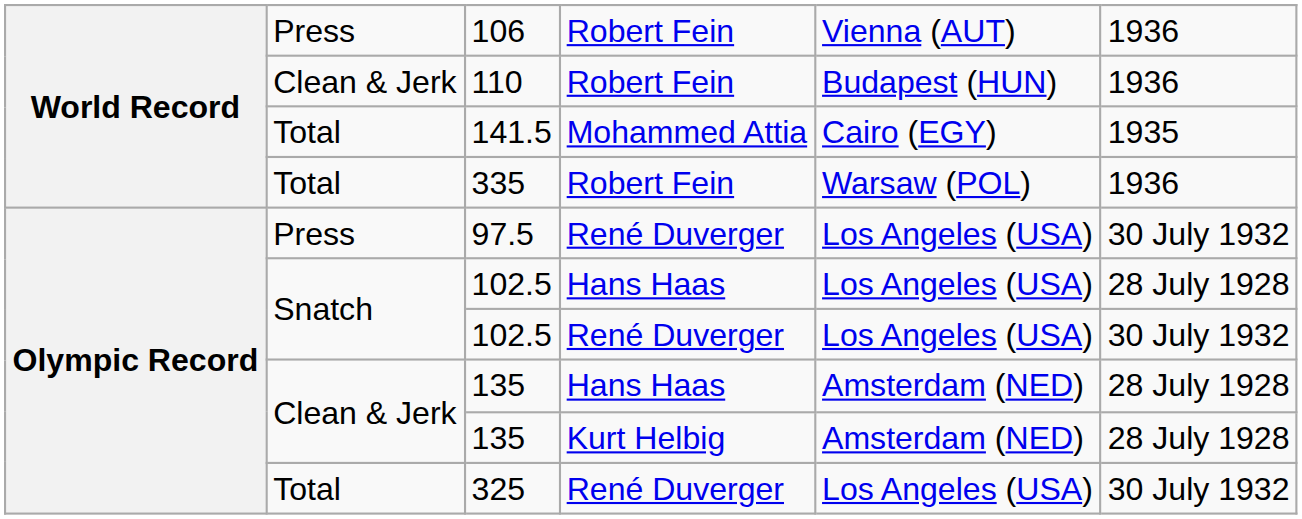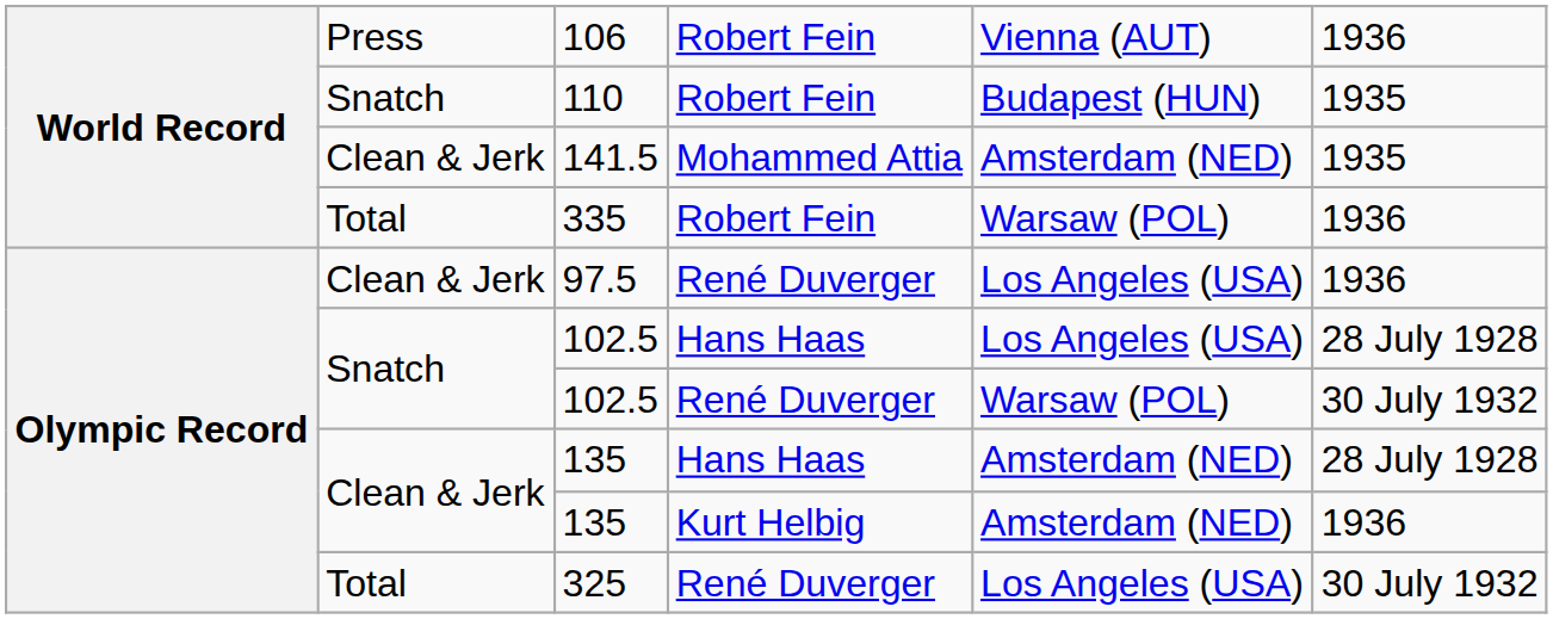110 | column 2: Clean & Jerk -> Snatch
110 | column 6: 1936 -> 1935
141.5 | column 2: Total -> Clean & Jerk
141.5 | column 5: Cairo (EGY) -> Amsterdam (NED)
97.5 | column 2: Press -> Clean & Jerk
97.5 | column 6: 30 July 1932 -> 1936
102.5 / René Duverger | column 5: Los Angeles (USA) -> Warsaw (POL)
135 / Kurt Helbig | column 6: 28 July 1928 -> 1936
